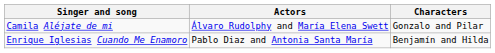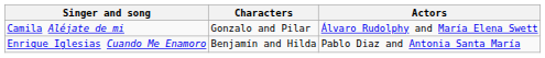columns swapped: Characters <-> Actors
